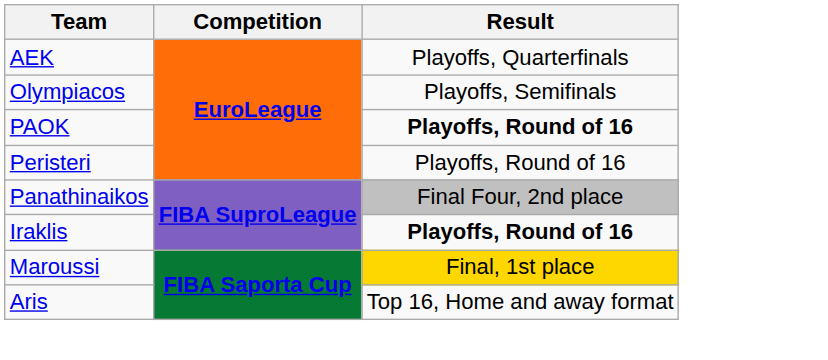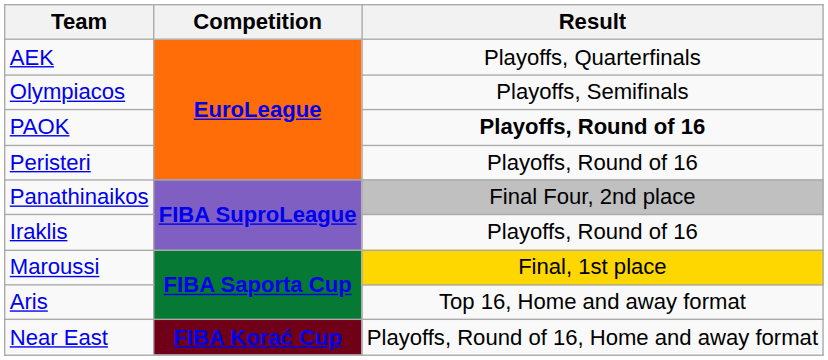Iraklis | Result: bold -> normal
+ row: Near East | FIBA Korać Cup | Playoffs, Round of 16, Home and away format
